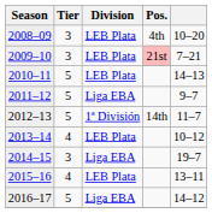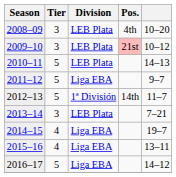2009–10 | column 5: 7–21 -> 10–12
2013–14 | Tier: 4 -> 3
2013–14 | column 5: 10–12 -> 7–21
2014–15 | Tier: 3 -> 4
2015–16 | Division: LEB Plata -> Liga EBA
